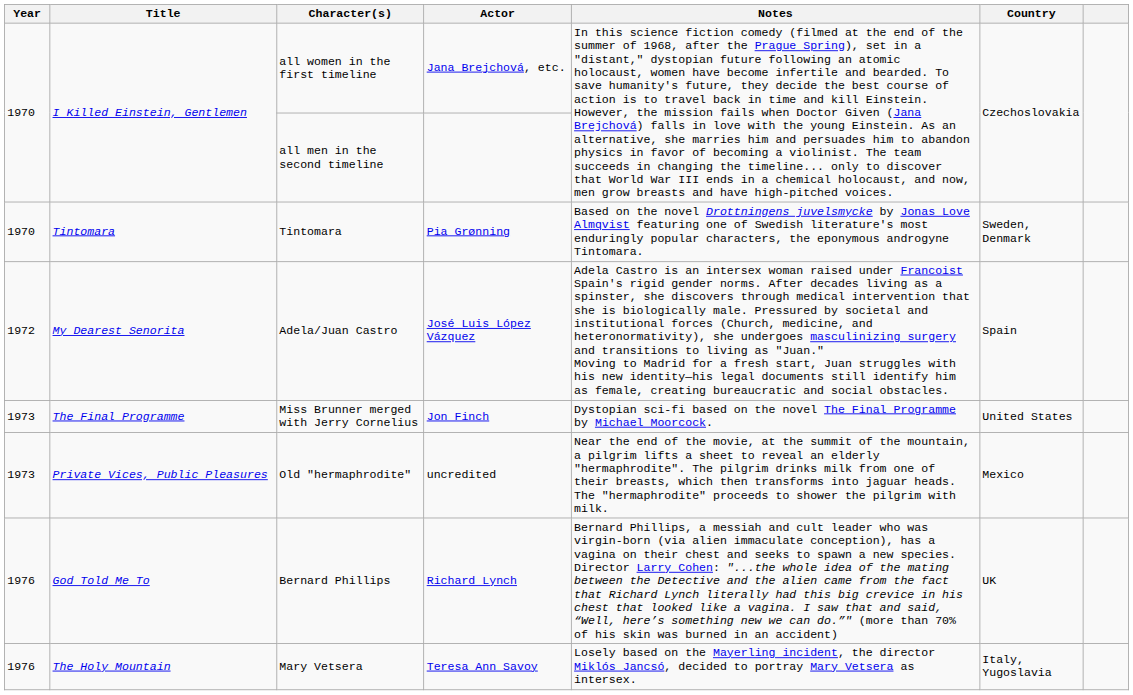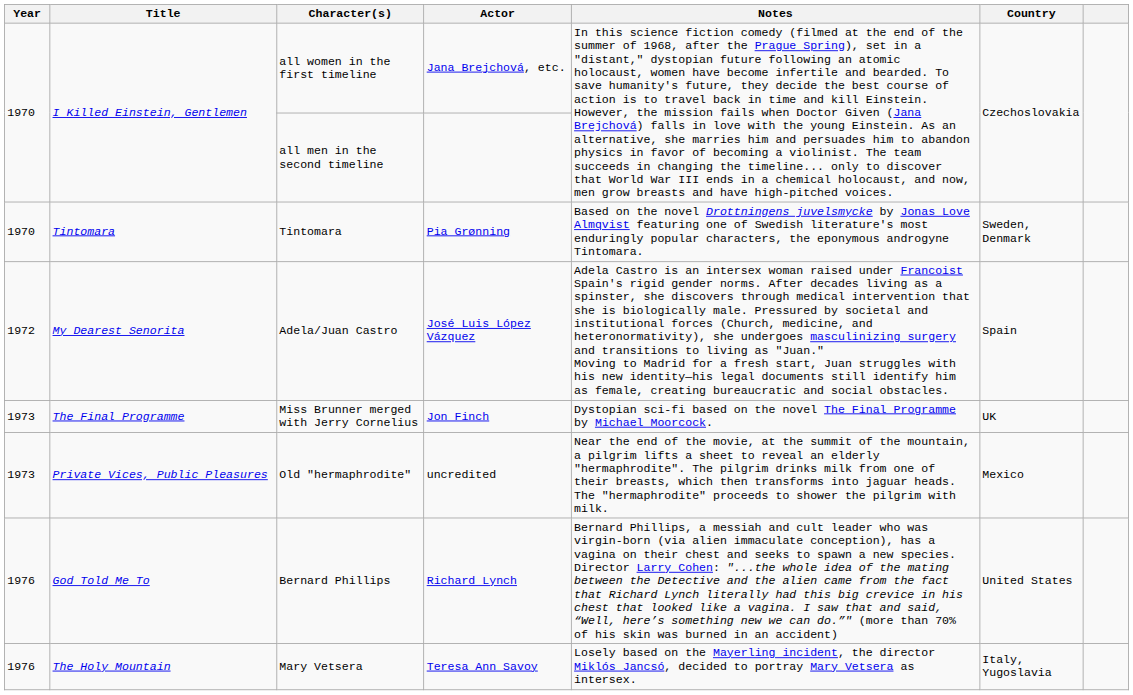Miss Brunner merged with Jerry Cornelius | Country: United States -> UK
Bernard Phillips | Country: UK -> United States
